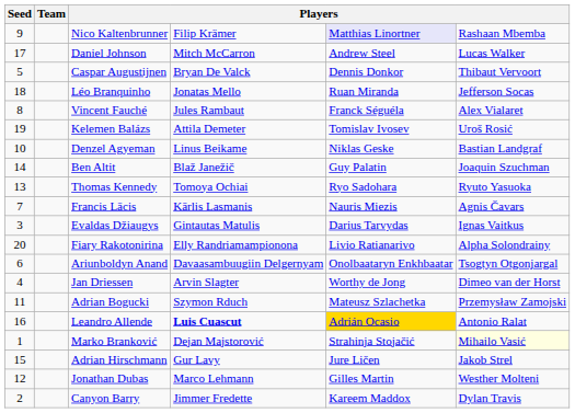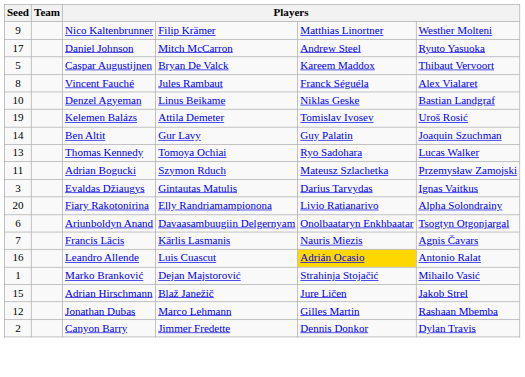Nico Kaltenbrunner | column 5: lavender background -> no background
Nico Kaltenbrunner | column 6: Rashaan Mbemba -> Westher Molteni
Daniel Johnson | column 6: Lucas Walker -> Ryuto Yasuoka
Caspar Augustijnen | column 5: Dennis Donkor -> Kareem Maddox
- row: 18 | Léo Branquinho | Jonatas Mello | Ruan Miranda | Jefferson Socas
rows swapped: Denzel Agyeman <-> Kelemen Balázs
Ben Altit | column 4: Blaž Janežič -> Gur Lavy
Thomas Kennedy | column 6: Ryuto Yasuoka -> Lucas Walker
rows swapped: Francis Lācis <-> Adrian Bogucki
- row: 4 | Jan Driessen | Arvin Slagter | Worthy de Jong | Dimeo van der Horst
Leandro Allende | column 4: bold -> normal
Marko Branković | column 6: lightyellow background -> no background
Adrian Hirschmann | column 4: Gur Lavy -> Blaž Janežič
Jonathan Dubas | column 6: Westher Molteni -> Rashaan Mbemba
Canyon Barry | column 5: Kareem Maddox -> Dennis Donkor
